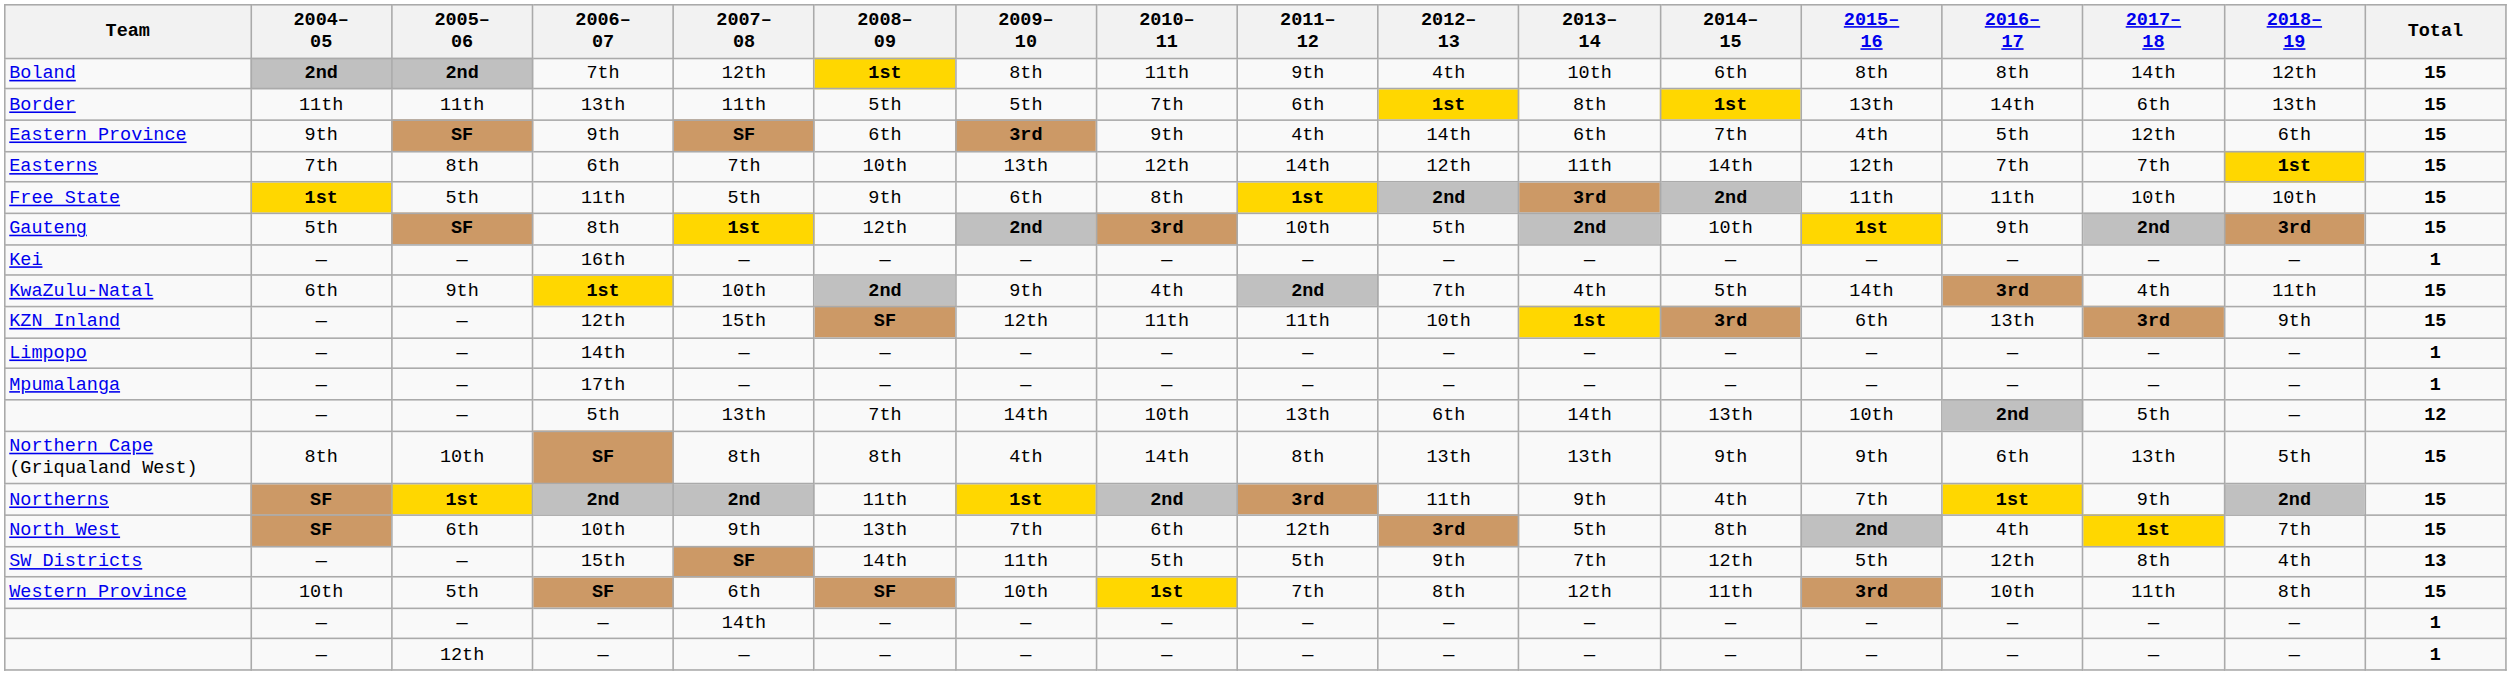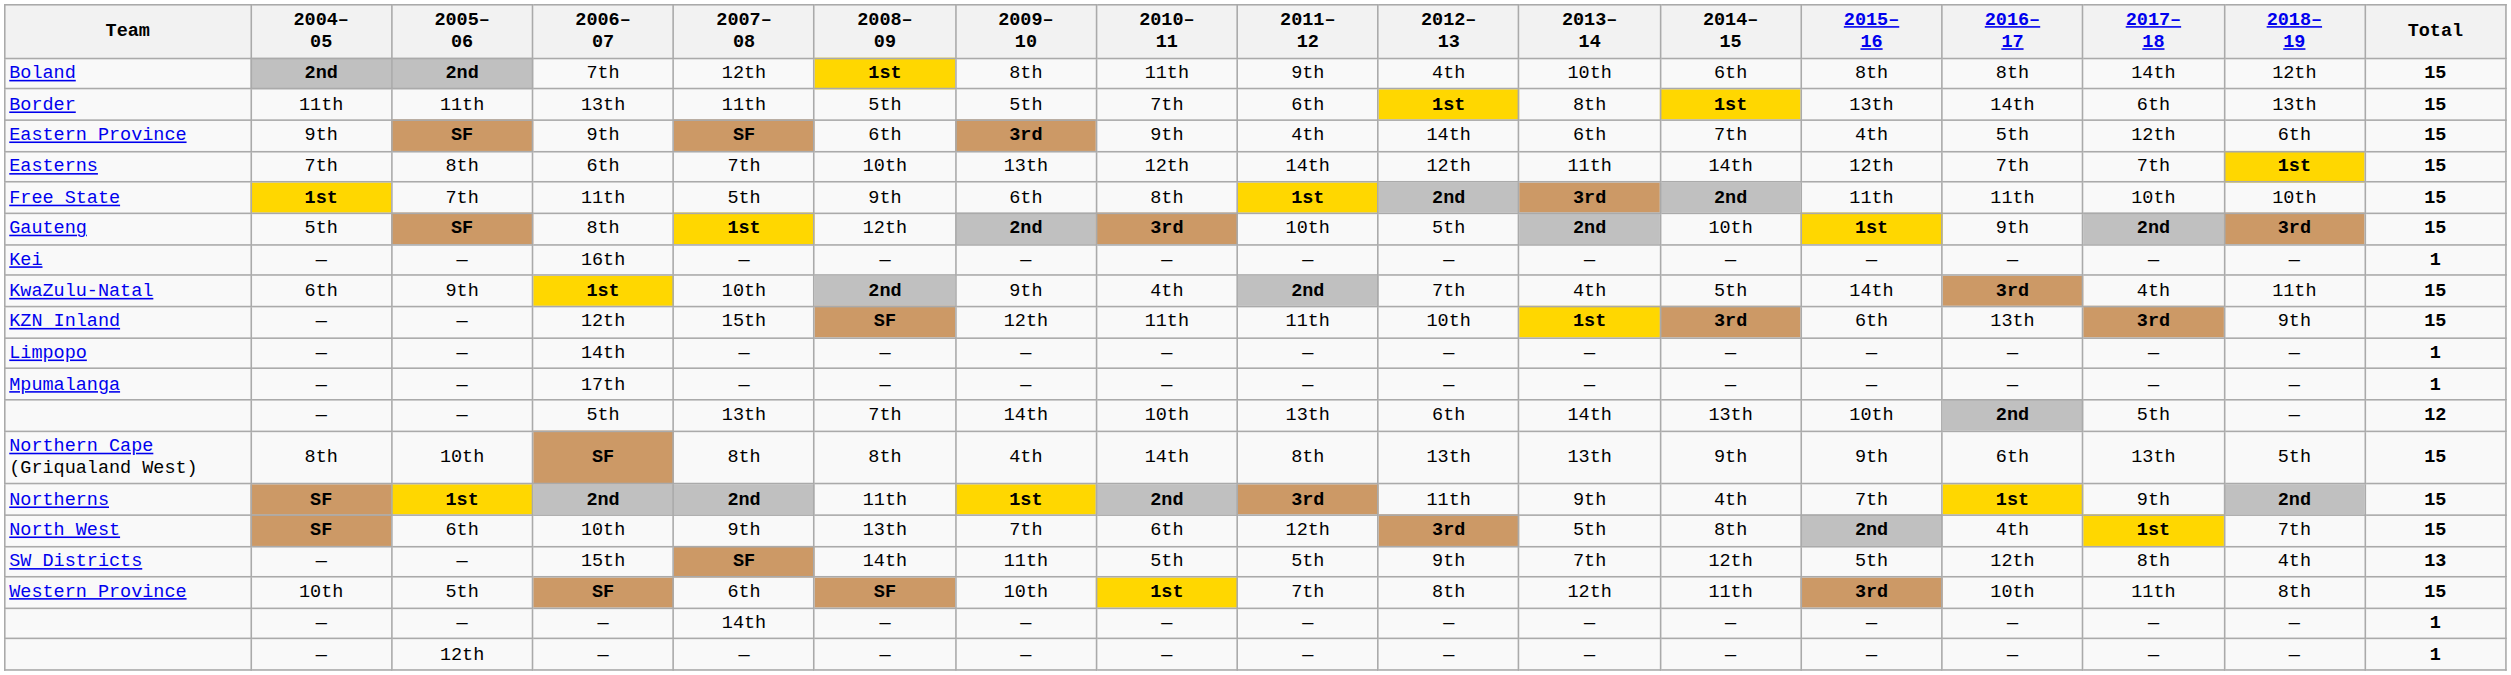Free State | 2005– 06: 5th -> 7th
